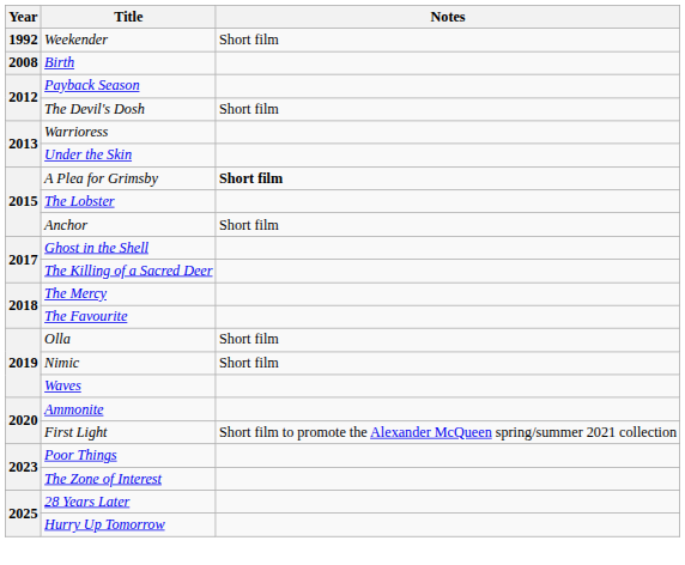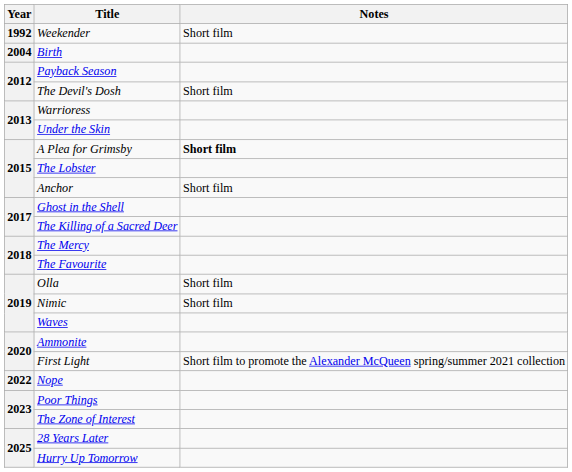Birth | Year: 2008 -> 2004
+ row: 2022 | Nope
